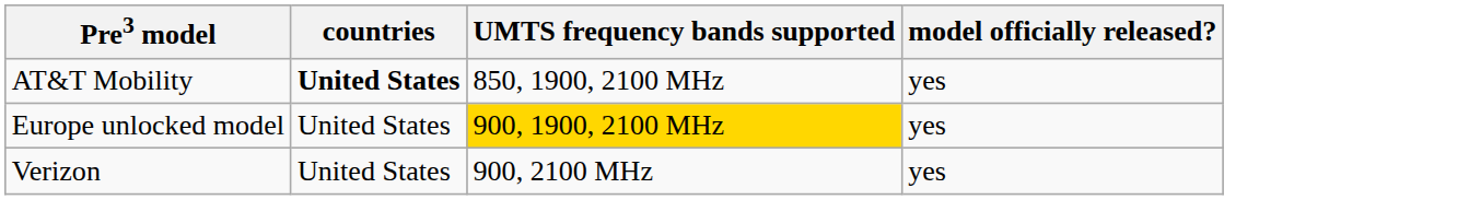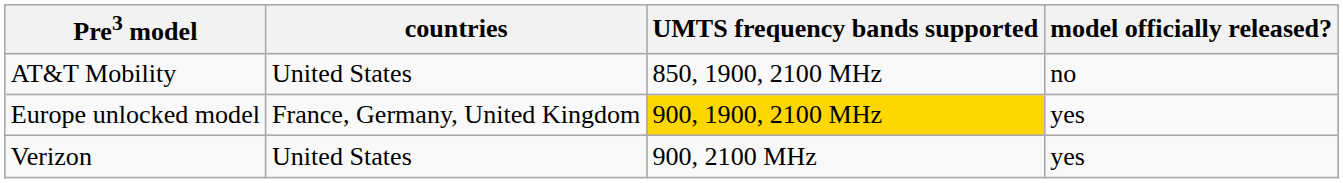AT&T Mobility | countries: bold -> normal
AT&T Mobility | model officially released?: yes -> no
Europe unlocked model | countries: United States -> France, Germany, United Kingdom
